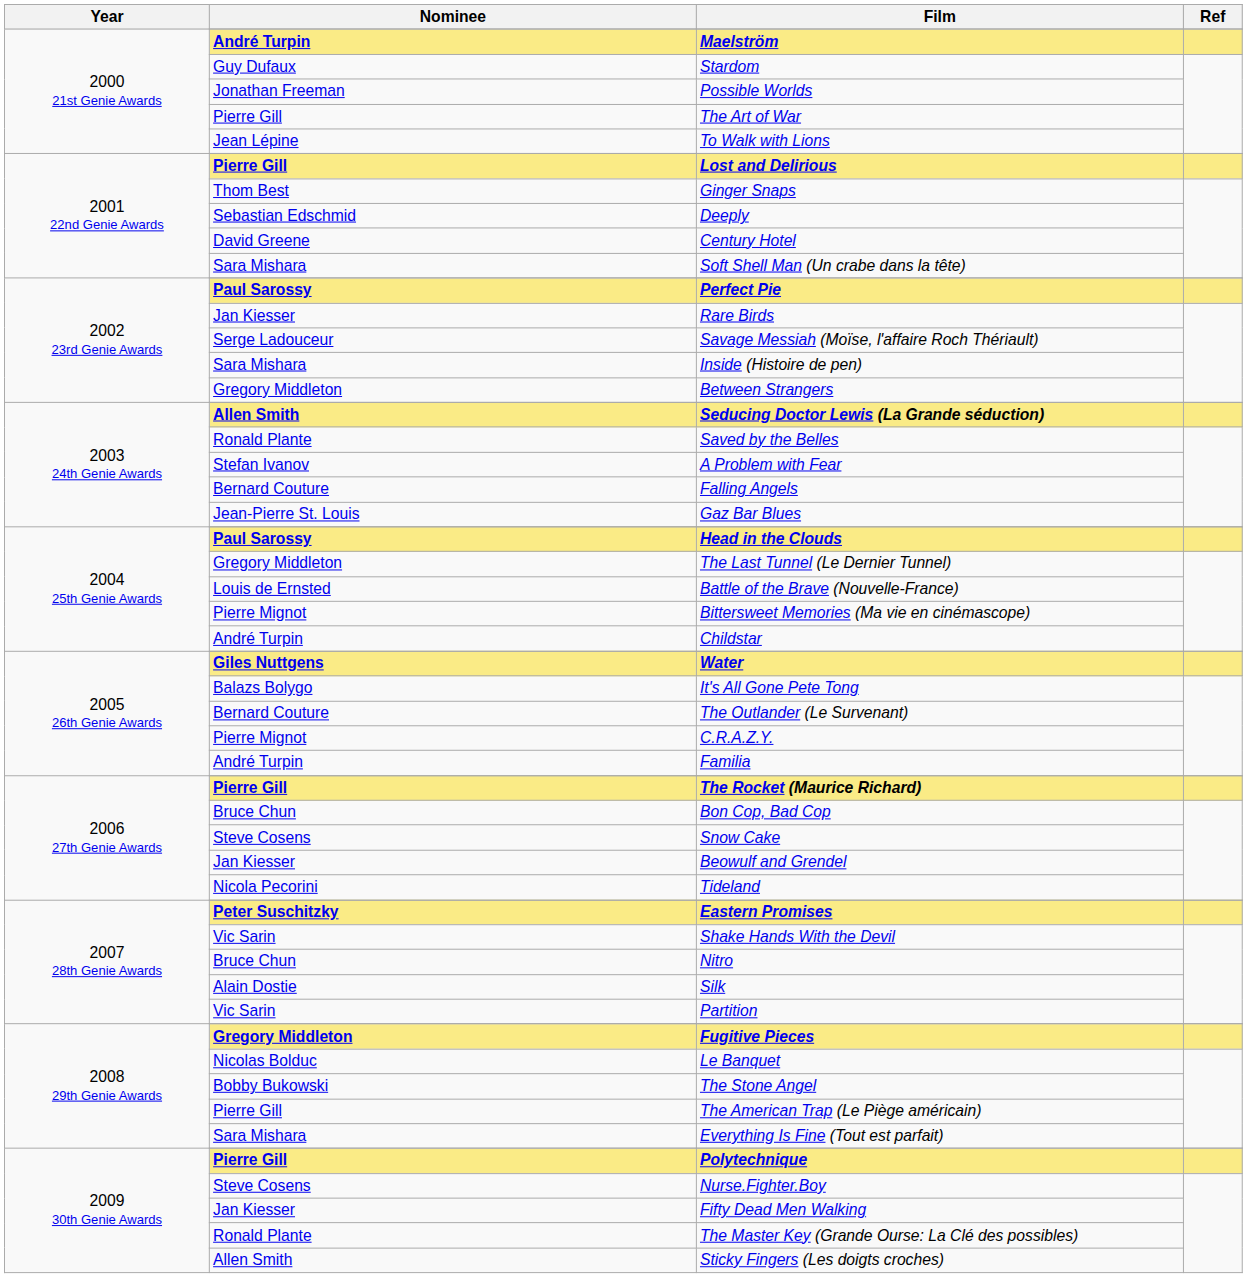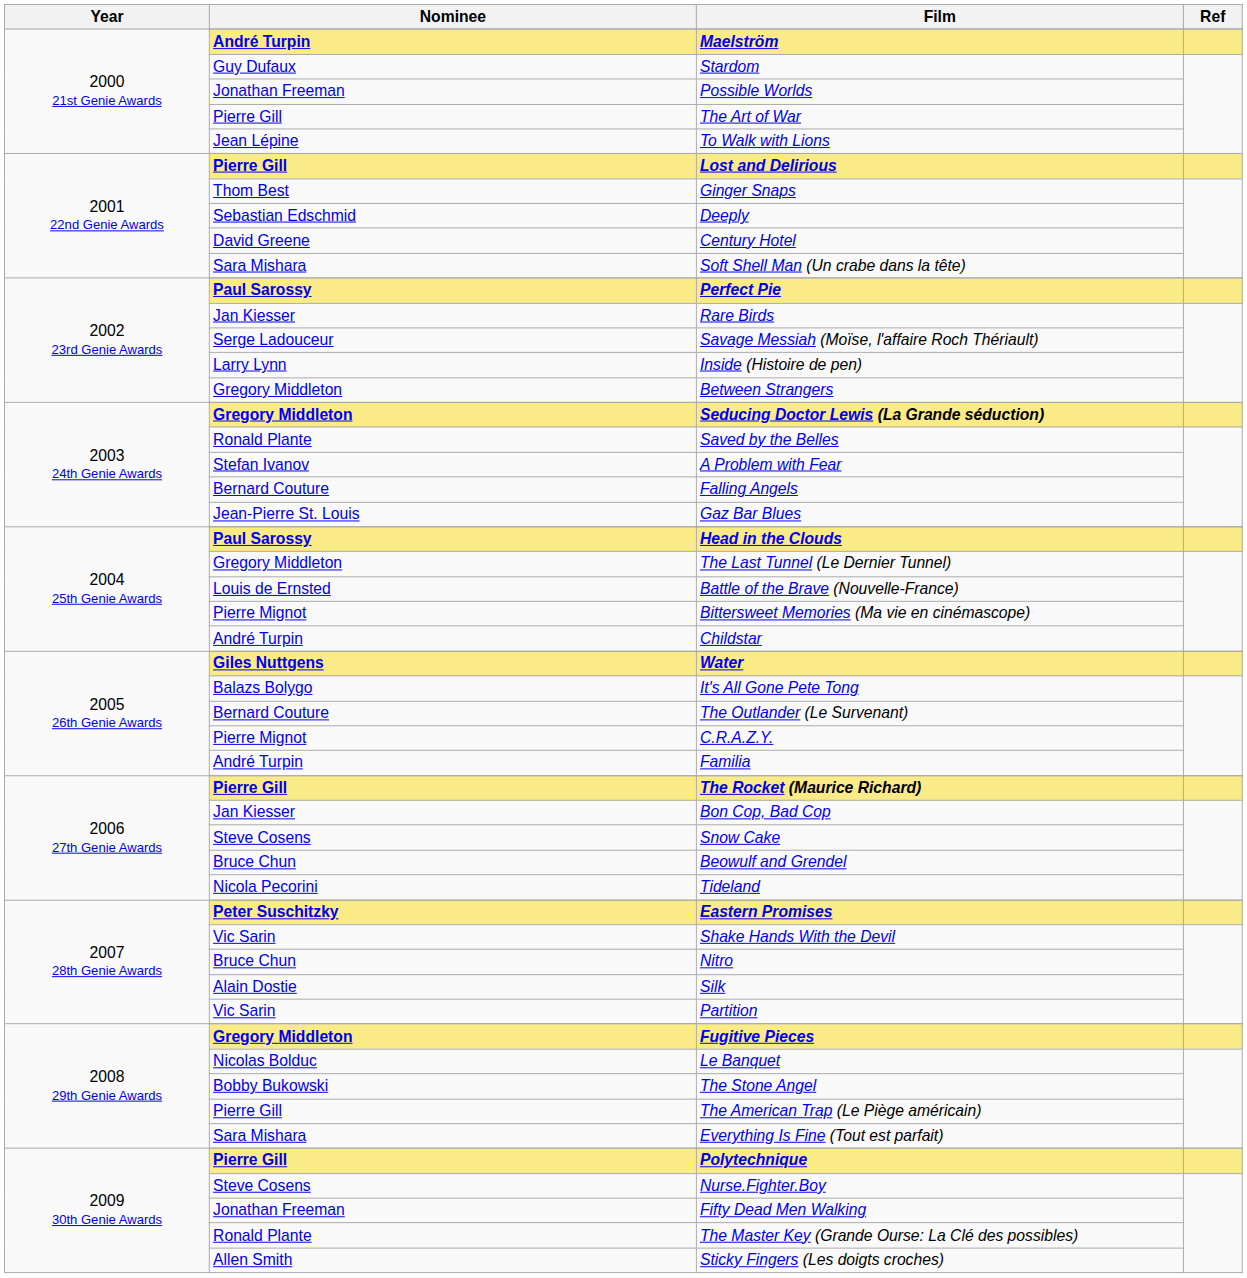Inside (Histoire de pen) | Nominee: Sara Mishara -> Larry Lynn
Seducing Doctor Lewis (La Grande séduction) | Nominee: Allen Smith -> Gregory Middleton
Bon Cop, Bad Cop | Nominee: Bruce Chun -> Jan Kiesser
Beowulf and Grendel | Nominee: Jan Kiesser -> Bruce Chun
Fifty Dead Men Walking | Nominee: Jan Kiesser -> Jonathan Freeman
